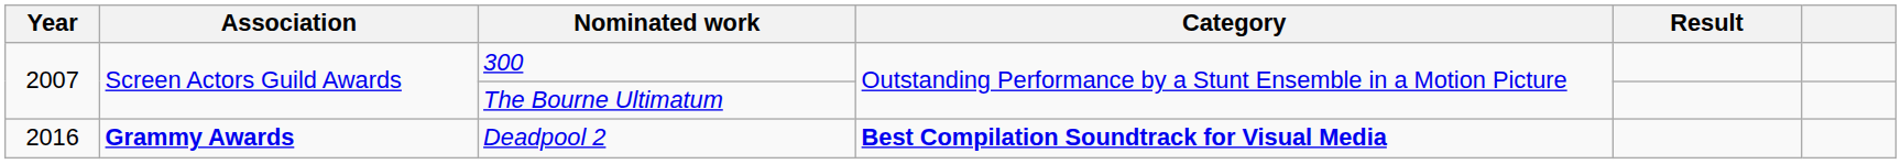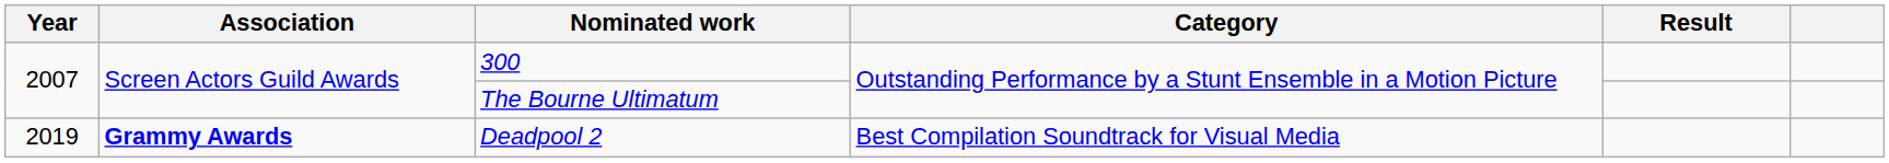Deadpool 2 | Year: 2016 -> 2019
Deadpool 2 | Category: bold -> normal
